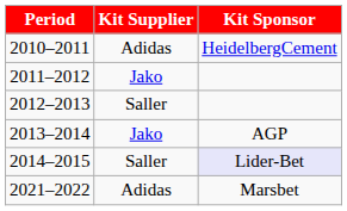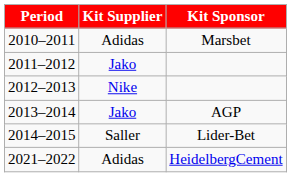2010–2011 | Kit Sponsor: HeidelbergCement -> Marsbet
2012–2013 | Kit Supplier: Saller -> Nike
2014–2015 | Kit Sponsor: lavender background -> no background
2021–2022 | Kit Sponsor: Marsbet -> HeidelbergCement
